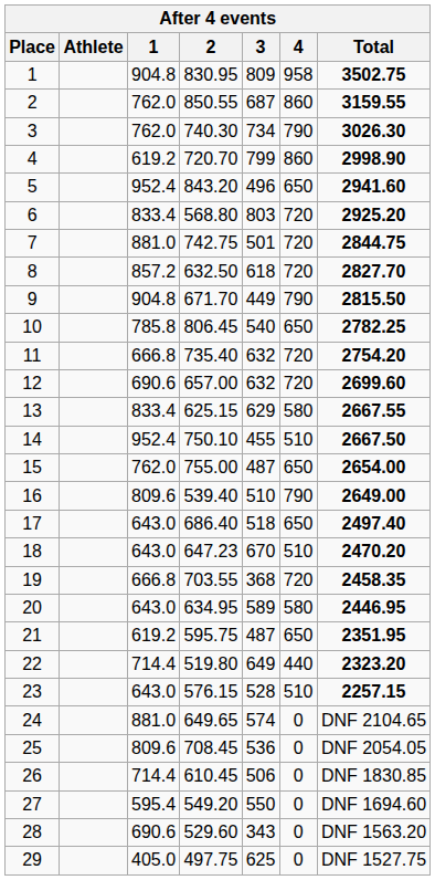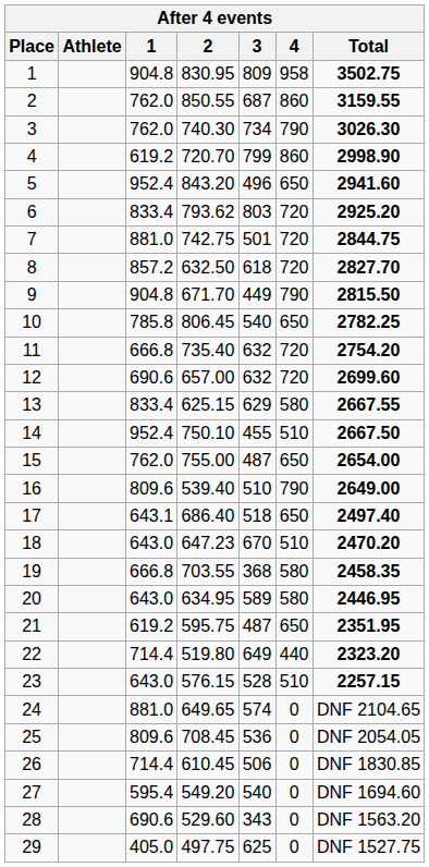6 | 2: 568.80 -> 793.62
17 | 1: 643.0 -> 643.1
19 | 4: 720 -> 580
27 | 3: 550 -> 540
